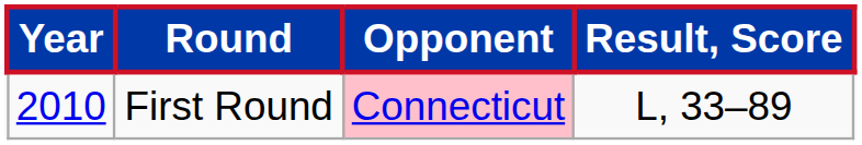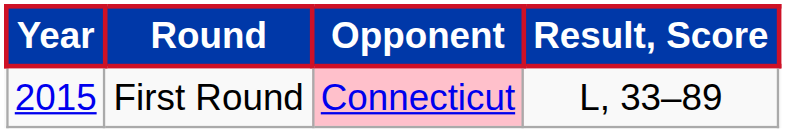First Round | Year: 2010 -> 2015
